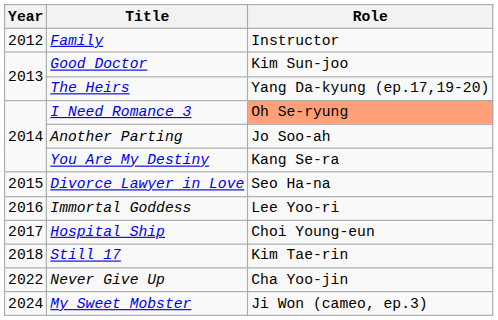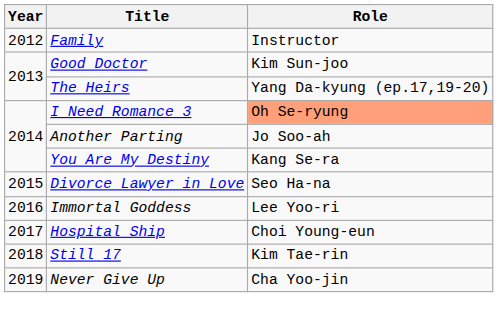Never Give Up | Year: 2022 -> 2019
- row: 2024 | My Sweet Mobster | Ji Won (cameo, ep.3)
